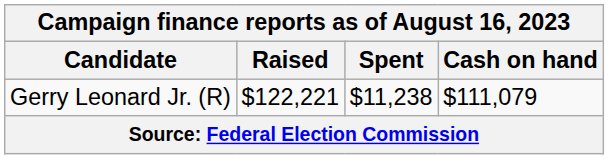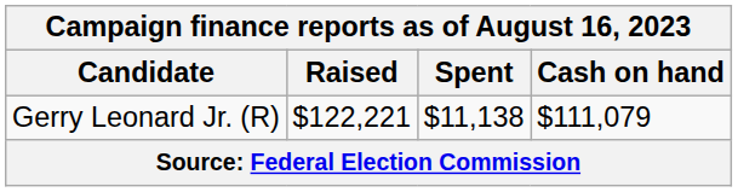Gerry Leonard Jr. (R) | Spent: $11,238 -> $11,138
